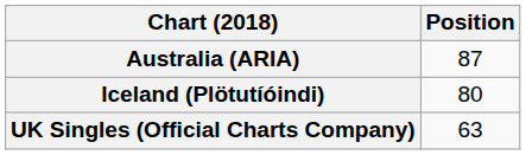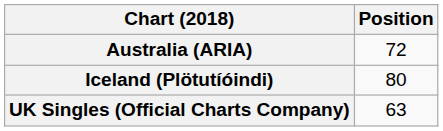Australia (ARIA) | Position: 87 -> 72
